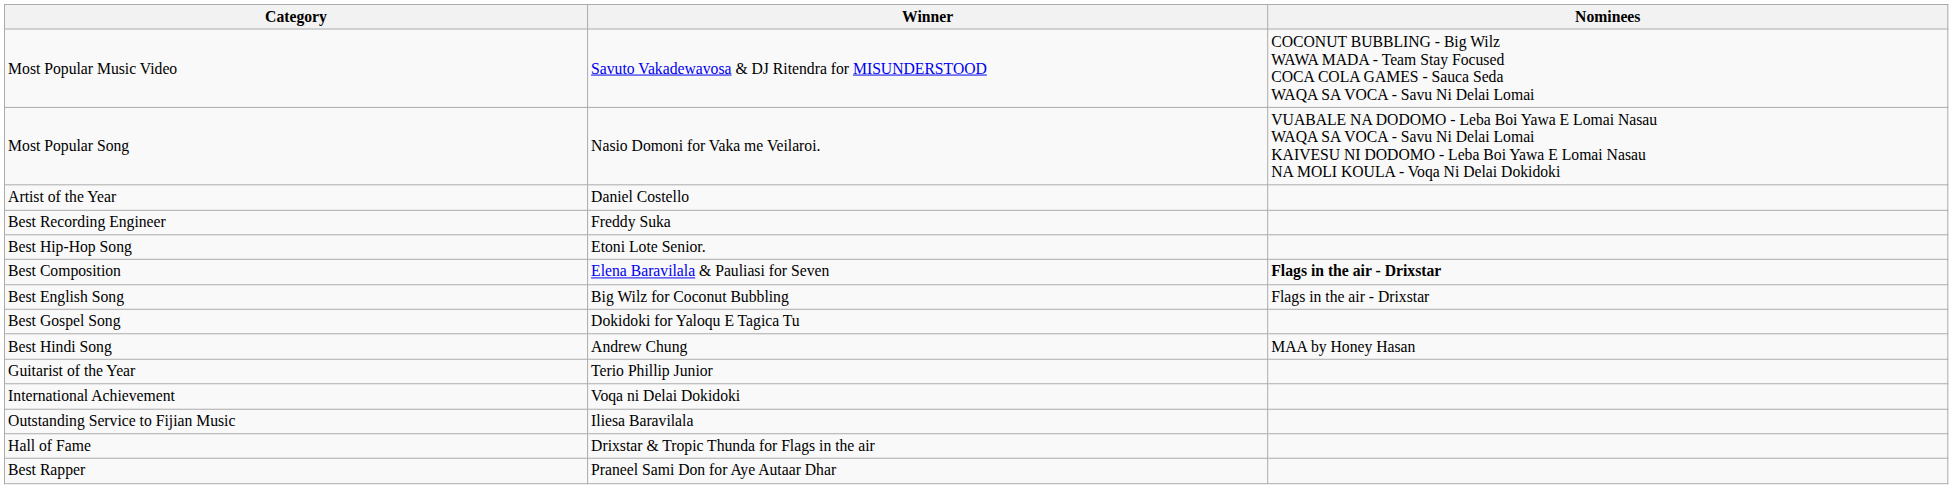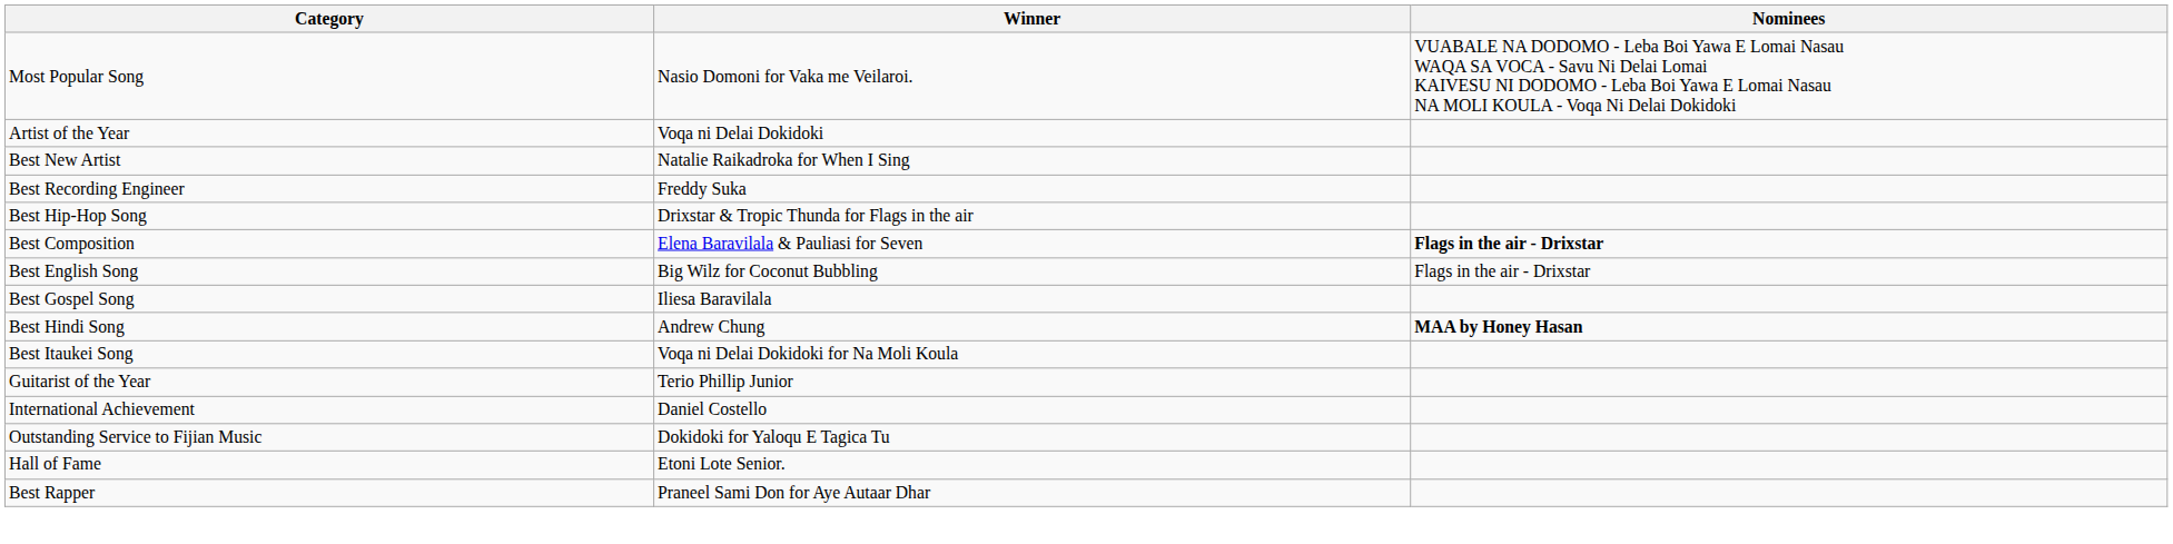- row: Most Popular Music Video | Savuto Vakadewavosa & DJ Ritendra for MISUNDERSTOOD | COCONUT BUBBLING - Big Wilz WAWA MADA - Team Stay Focused COCA COLA GAMES - Sauca Seda WAQA SA VOCA - Savu Ni Delai Lomai
Artist of the Year | Winner: Daniel Costello -> Voqa ni Delai Dokidoki
+ row: Best New Artist | Natalie Raikadroka for When I Sing
Best Hip-Hop Song | Winner: Etoni Lote Senior. -> Drixstar & Tropic Thunda for Flags in the air
Best Gospel Song | Winner: Dokidoki for Yaloqu E Tagica Tu -> Iliesa Baravilala
Best Hindi Song | Nominees: normal -> bold
+ row: Best Itaukei Song | Voqa ni Delai Dokidoki for Na Moli Koula
International Achievement | Winner: Voqa ni Delai Dokidoki -> Daniel Costello
Outstanding Service to Fijian Music | Winner: Iliesa Baravilala -> Dokidoki for Yaloqu E Tagica Tu
Hall of Fame | Winner: Drixstar & Tropic Thunda for Flags in the air -> Etoni Lote Senior.
